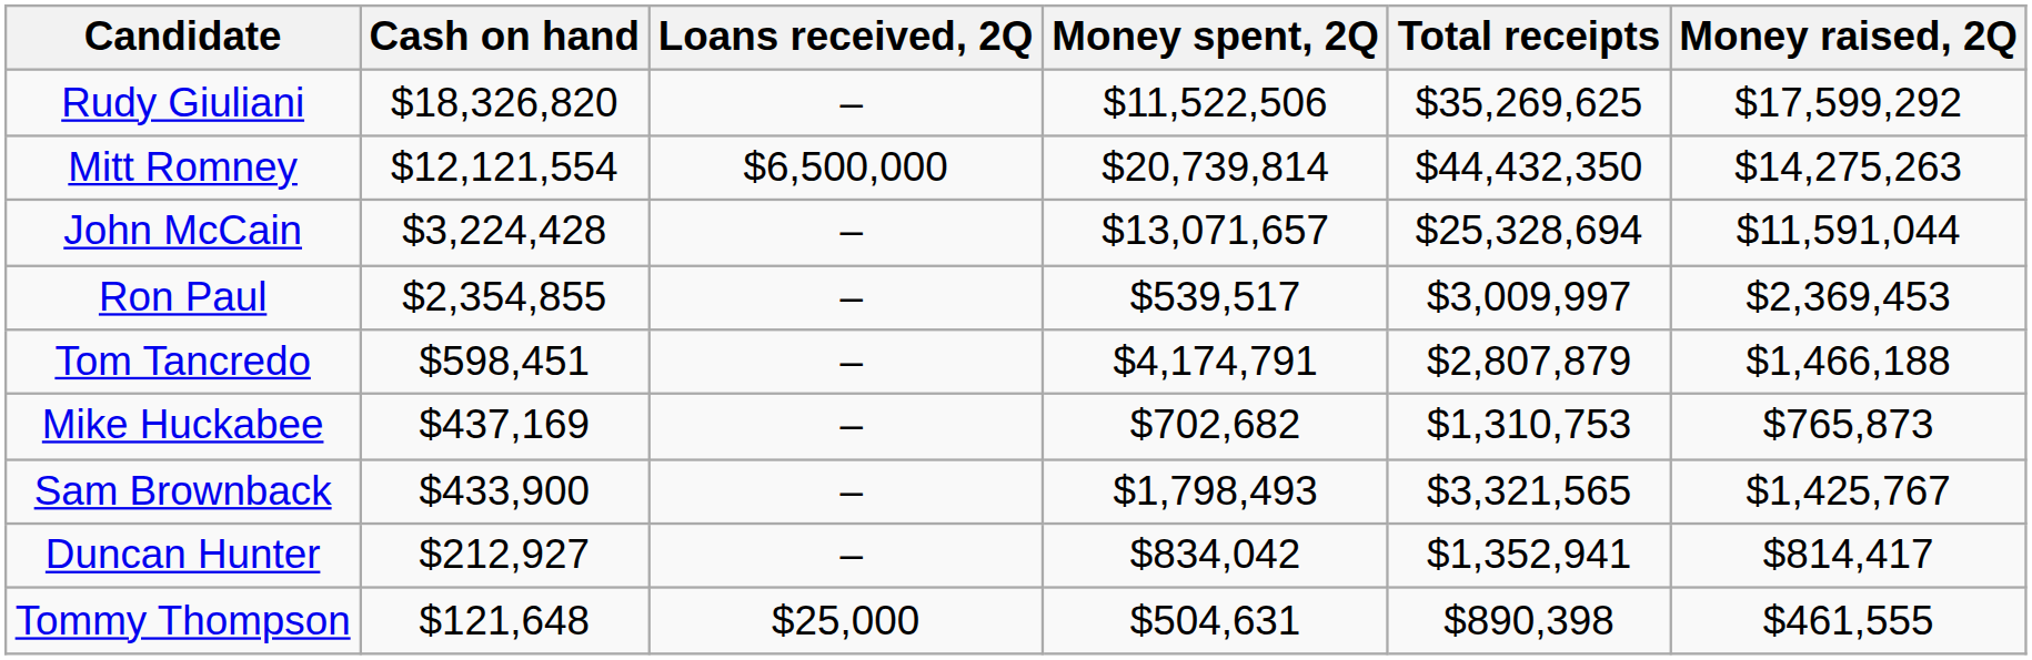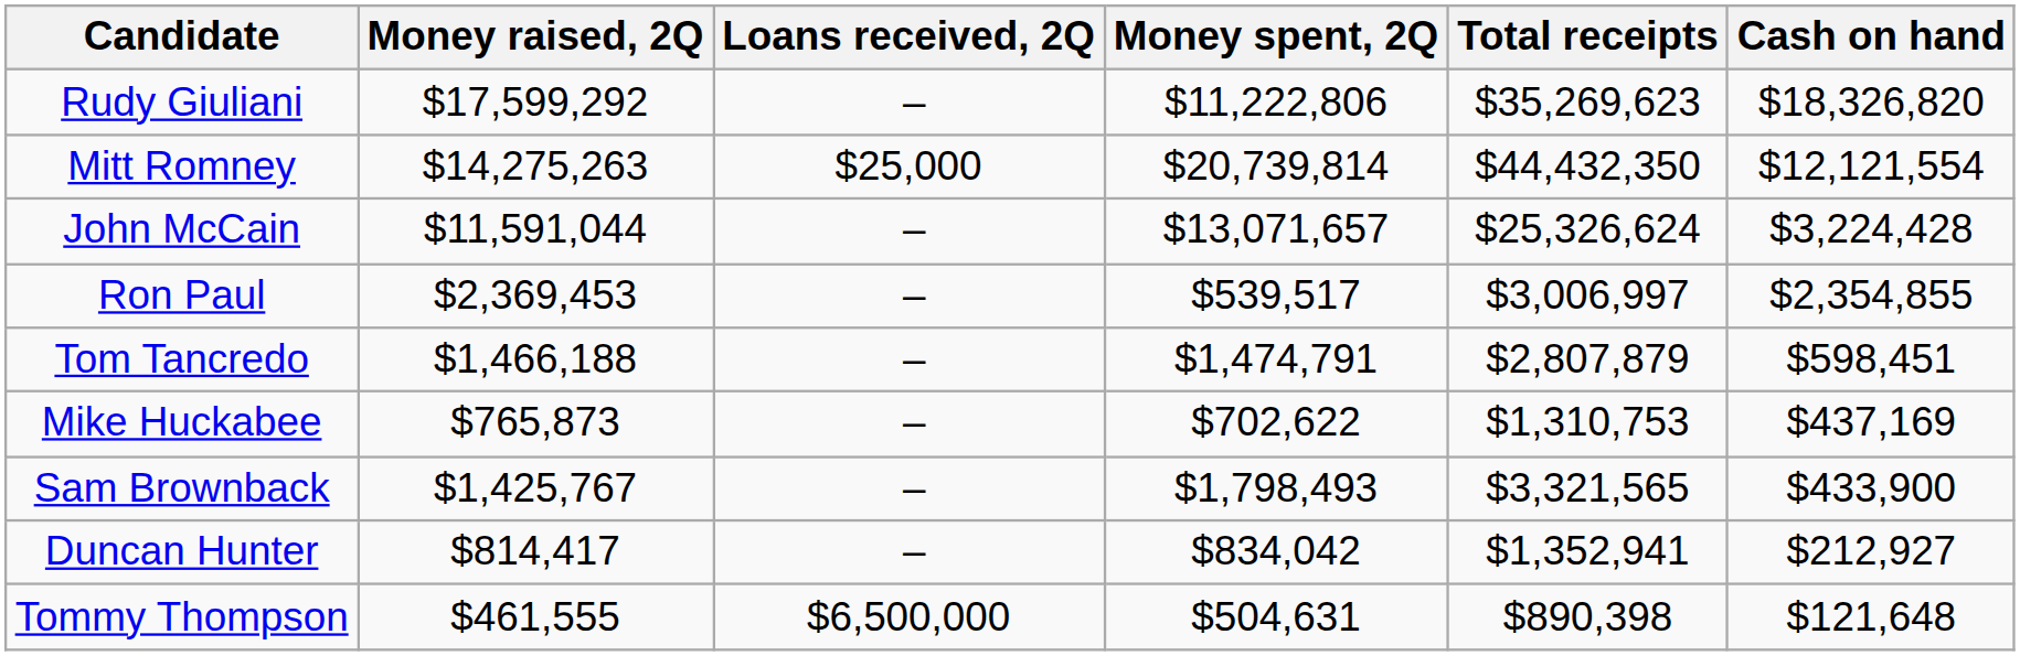columns swapped: Money raised, 2Q <-> Cash on hand
Rudy Giuliani | Money spent, 2Q: $11,522,506 -> $11,222,806
Rudy Giuliani | Total receipts: $35,269,625 -> $35,269,623
Mitt Romney | Loans received, 2Q: $6,500,000 -> $25,000
John McCain | Total receipts: $25,328,694 -> $25,326,624
Ron Paul | Total receipts: $3,009,997 -> $3,006,997
Tom Tancredo | Money spent, 2Q: $4,174,791 -> $1,474,791
Mike Huckabee | Money spent, 2Q: $702,682 -> $702,622
Tommy Thompson | Loans received, 2Q: $25,000 -> $6,500,000
